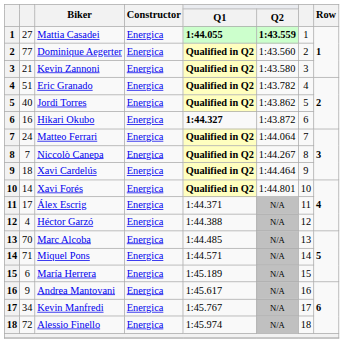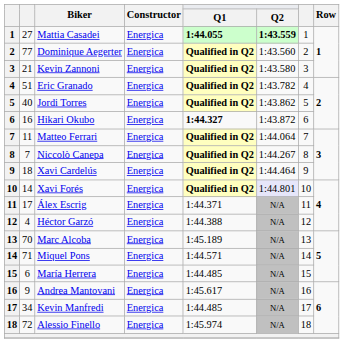Matteo Ferrari | column 2: 24 -> 11
Xavi Forés | Q2: no background -> lavender background
Marc Alcoba | Q1: 1:44.485 -> 1:45.189
María Herrera | Q1: 1:45.189 -> 1:44.485
Kevin Manfredi | Q1: 1:45.767 -> 1:44.485
